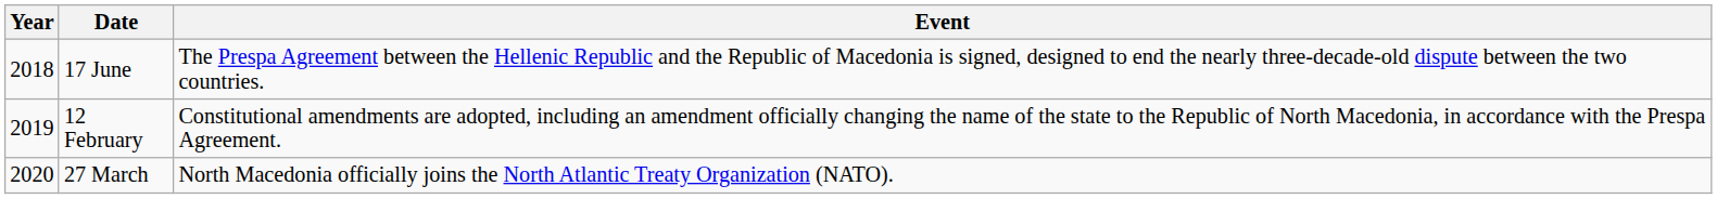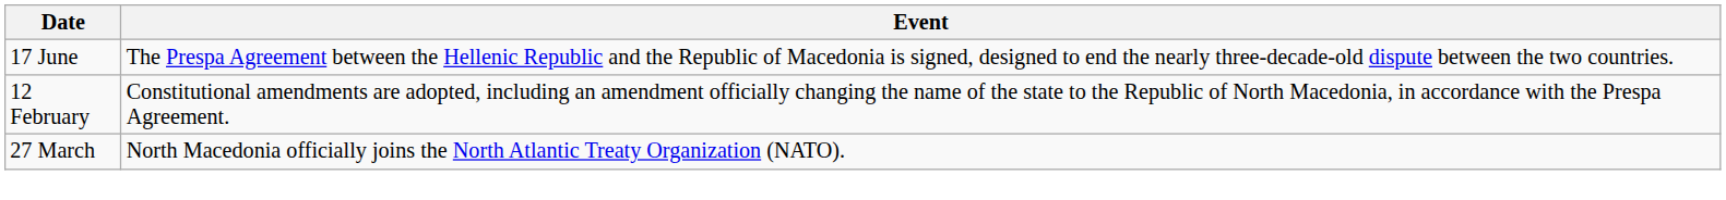- column: Year | 2018 | 2019 | 2020
